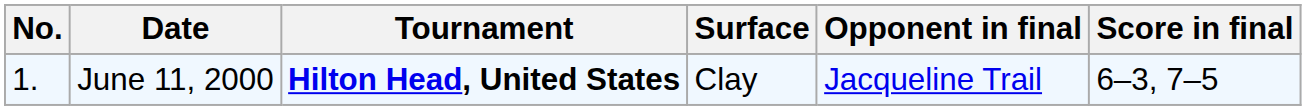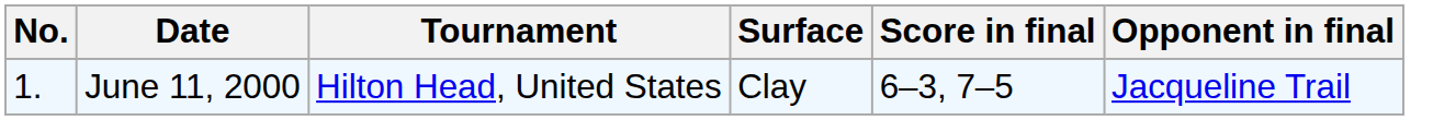columns swapped: Opponent in final <-> Score in final
June 11, 2000 | Tournament: bold -> normal
